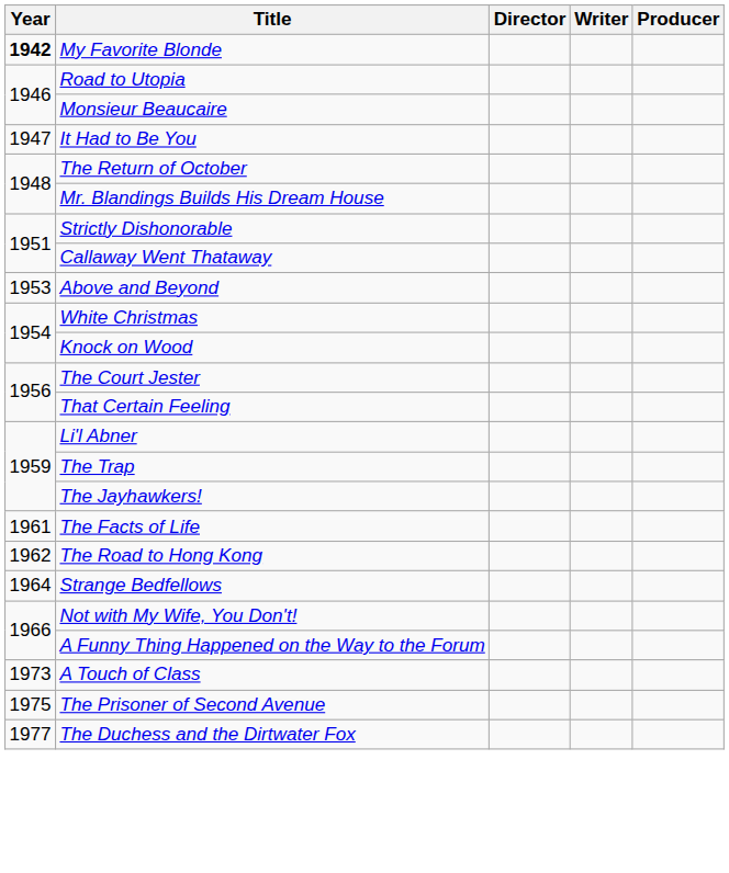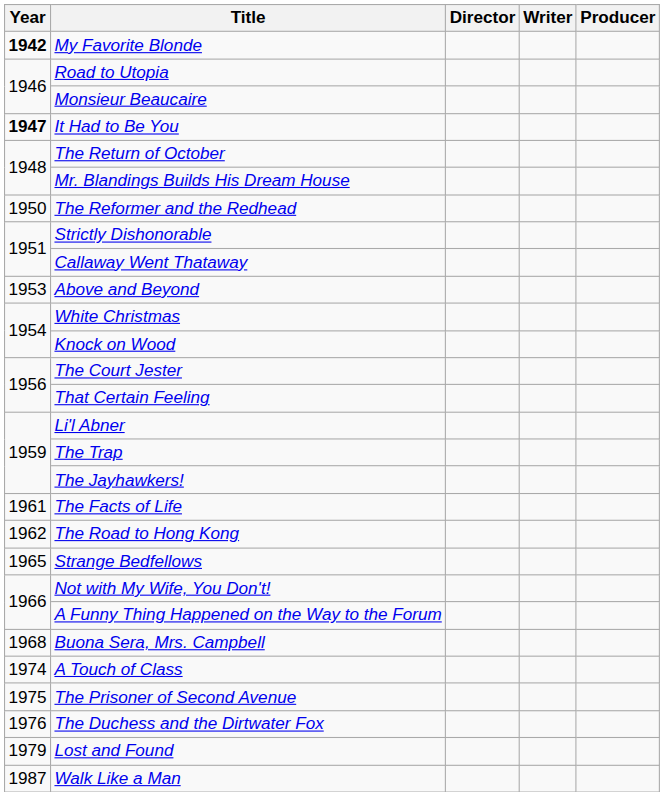It Had to Be You | Year: normal -> bold
+ row: 1950 | The Reformer and the Redhead
Strange Bedfellows | Year: 1964 -> 1965
+ row: 1968 | Buona Sera, Mrs. Campbell
A Touch of Class | Year: 1973 -> 1974
The Duchess and the Dirtwater Fox | Year: 1977 -> 1976
+ row: 1979 | Lost and Found
+ row: 1987 | Walk Like a Man
